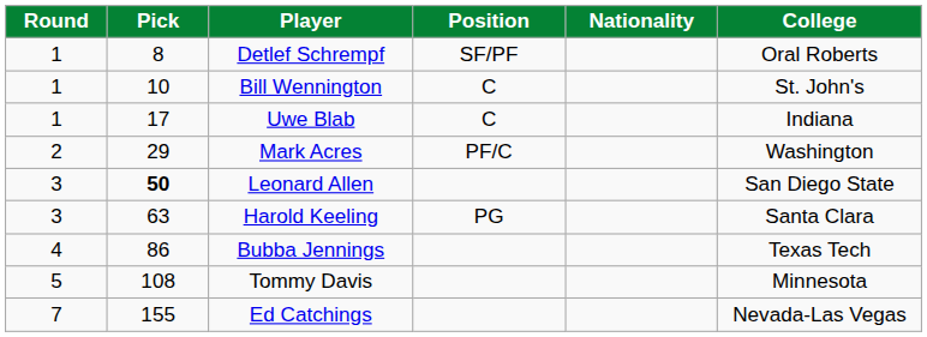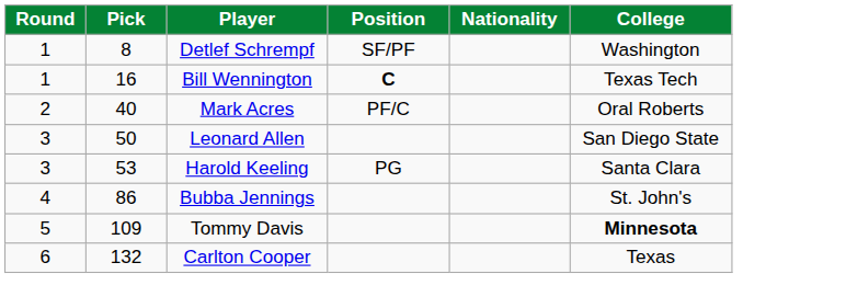Detlef Schrempf | College: Oral Roberts -> Washington
Bill Wennington | Pick: 10 -> 16
Bill Wennington | Position: normal -> bold
Bill Wennington | College: St. John's -> Texas Tech
- row: 1 | 17 | Uwe Blab | C | Indiana
Mark Acres | Pick: 29 -> 40
Mark Acres | College: Washington -> Oral Roberts
Leonard Allen | Pick: bold -> normal
Harold Keeling | Pick: 63 -> 53
Bubba Jennings | College: Texas Tech -> St. John's
Tommy Davis | Pick: 108 -> 109
Tommy Davis | College: normal -> bold
+ row: 6 | 132 | Carlton Cooper | Texas
- row: 7 | 155 | Ed Catchings | Nevada-Las Vegas
